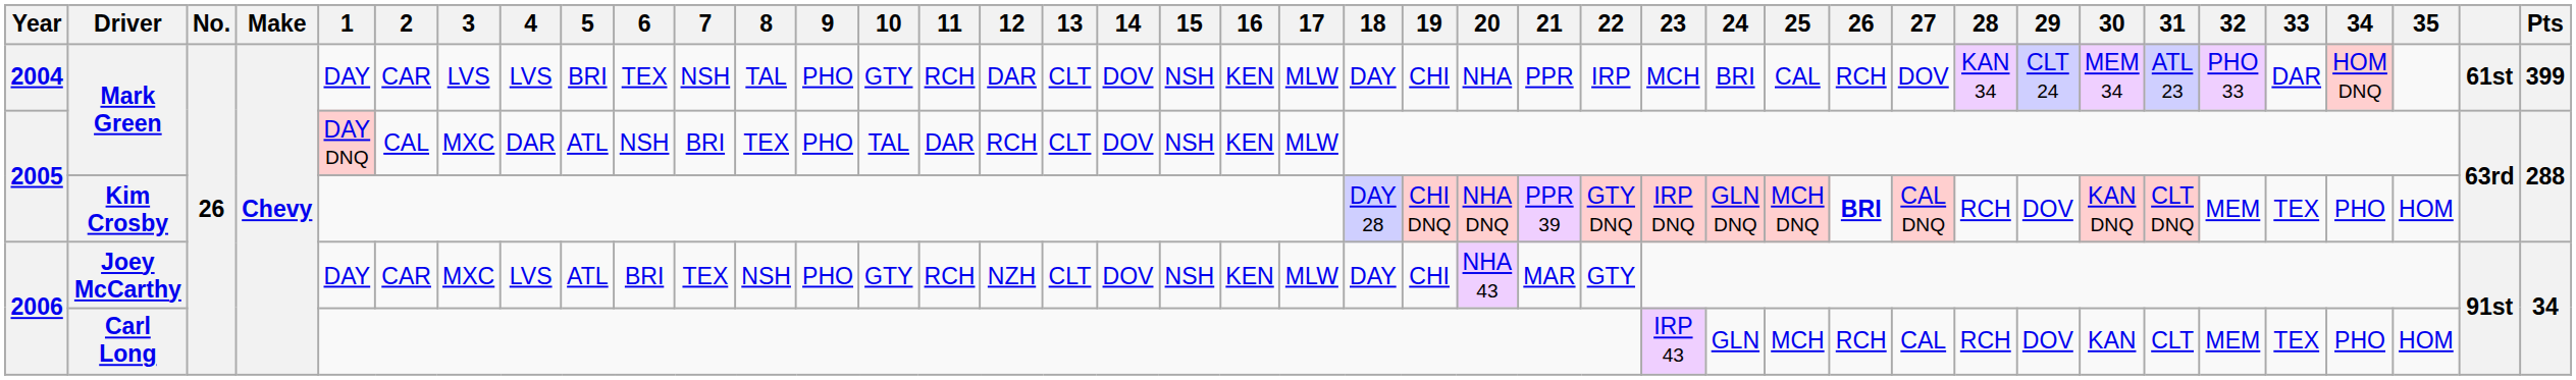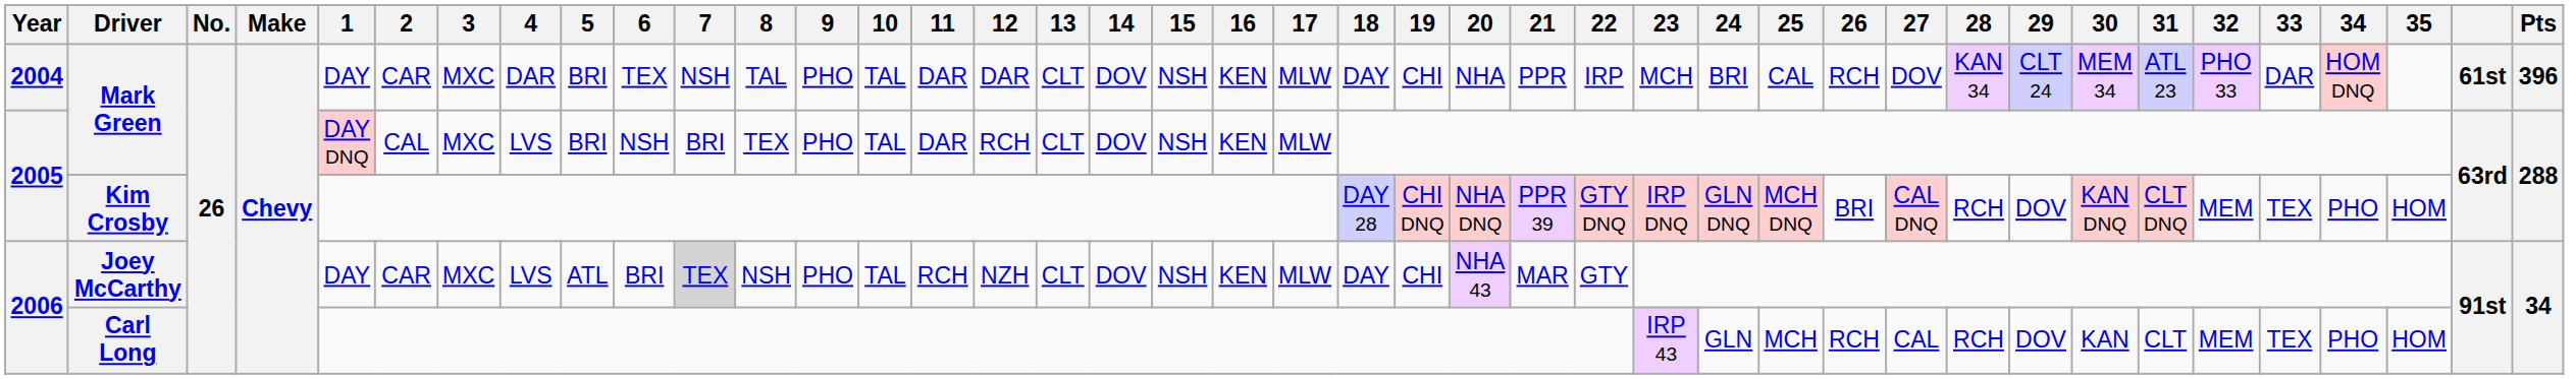2004 / Mark Green | 3: LVS -> MXC
2004 / Mark Green | 4: LVS -> DAR
2004 / Mark Green | 10: GTY -> TAL
2004 / Mark Green | 11: RCH -> DAR
2004 / Mark Green | Pts: 399 -> 396
2005 / Mark Green | 4: DAR -> LVS
2005 / Mark Green | 5: ATL -> BRI
Kim Crosby | 26: bold -> normal
Joey McCarthy | 7: no background -> lightgrey background
Joey McCarthy | 10: GTY -> TAL
